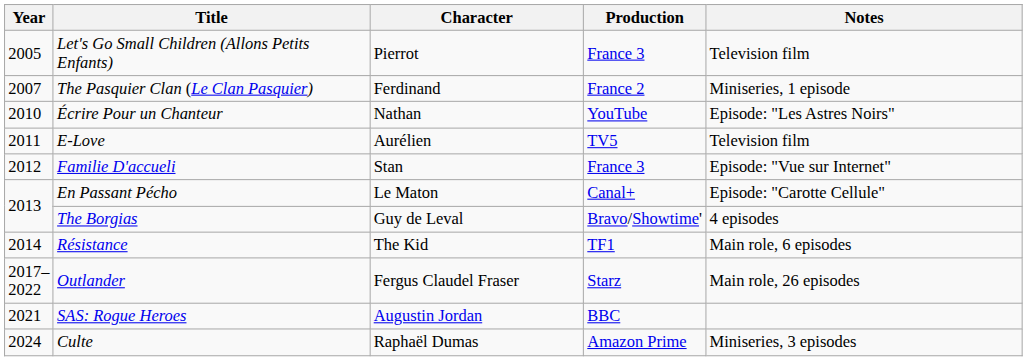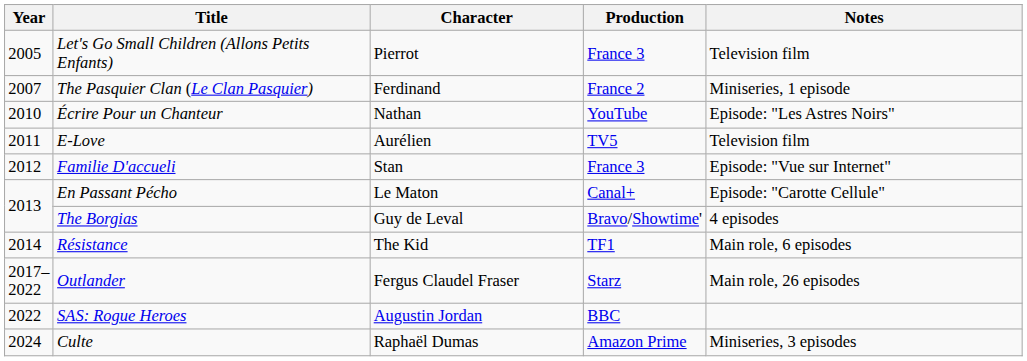SAS: Rogue Heroes | Year: 2021 -> 2022
